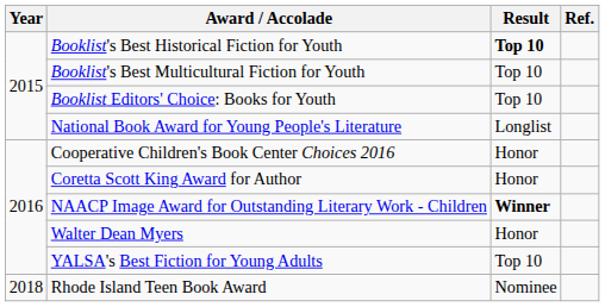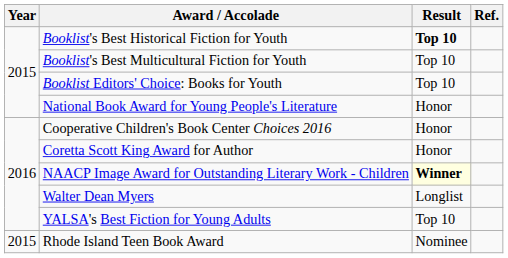National Book Award for Young People's Literature | Result: Longlist -> Honor
NAACP Image Award for Outstanding Literary Work - Children | Result: no background -> lightyellow background
Walter Dean Myers | Result: Honor -> Longlist
Rhode Island Teen Book Award | Year: 2018 -> 2015
